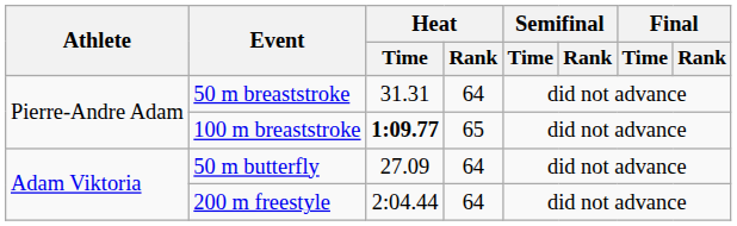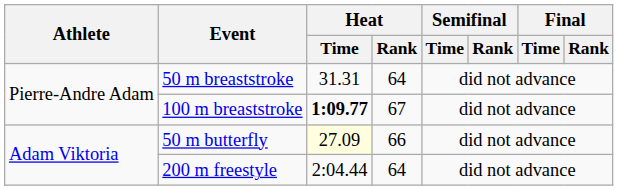100 m breaststroke | Heat / Rank: 65 -> 67
50 m butterfly | Heat / Time: no background -> lightyellow background
50 m butterfly | Heat / Rank: 64 -> 66
